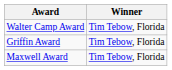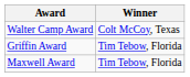Walter Camp Award | Winner: Tim Tebow, Florida -> Colt McCoy, Texas
